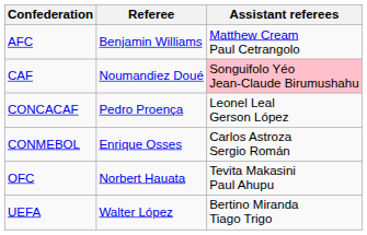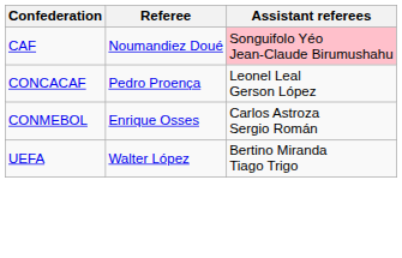- row: AFC | Benjamin Williams | Matthew Cream Paul Cetrangolo
- row: OFC | Norbert Hauata | Tevita Makasini Paul Ahupu
